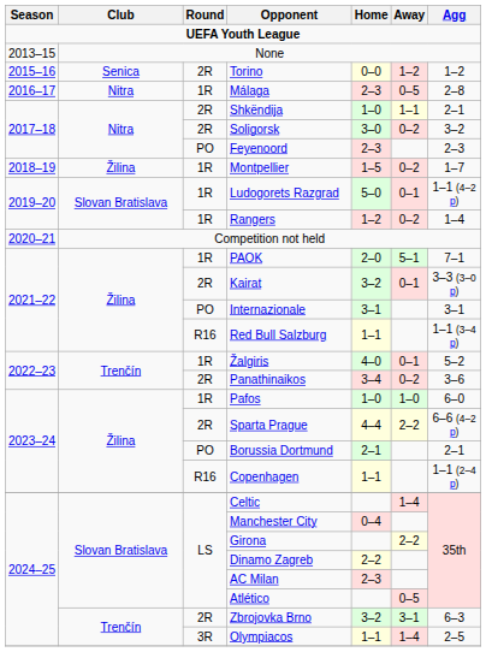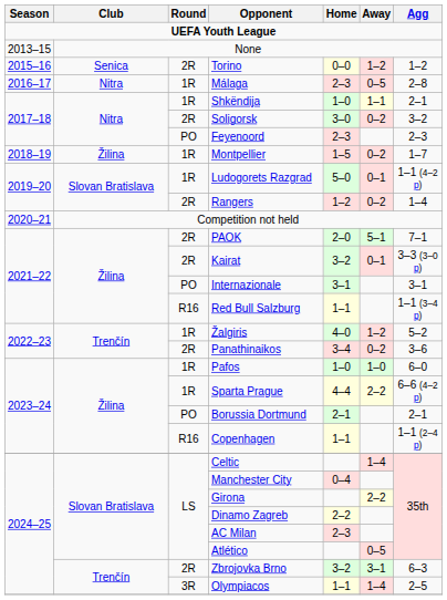Shkëndija | Round: 2R -> 1R
Rangers | Round: 1R -> 2R
PAOK | Round: 1R -> 2R
Žalgiris | Away: 0–1 -> 1–2
Sparta Prague | Round: 2R -> 1R
